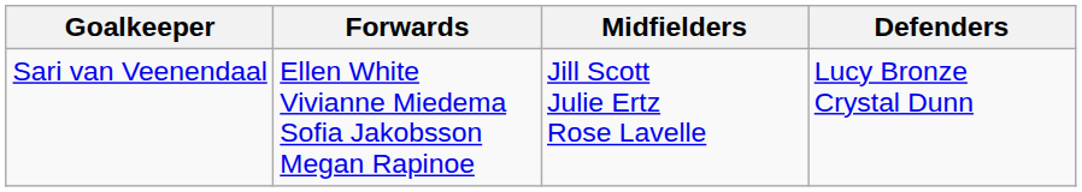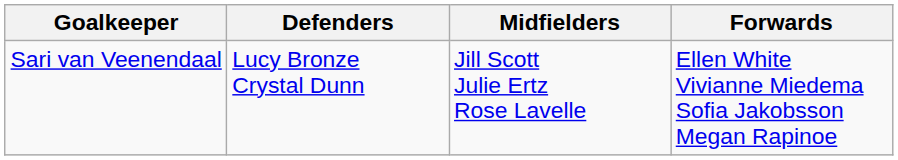columns swapped: Defenders <-> Forwards
